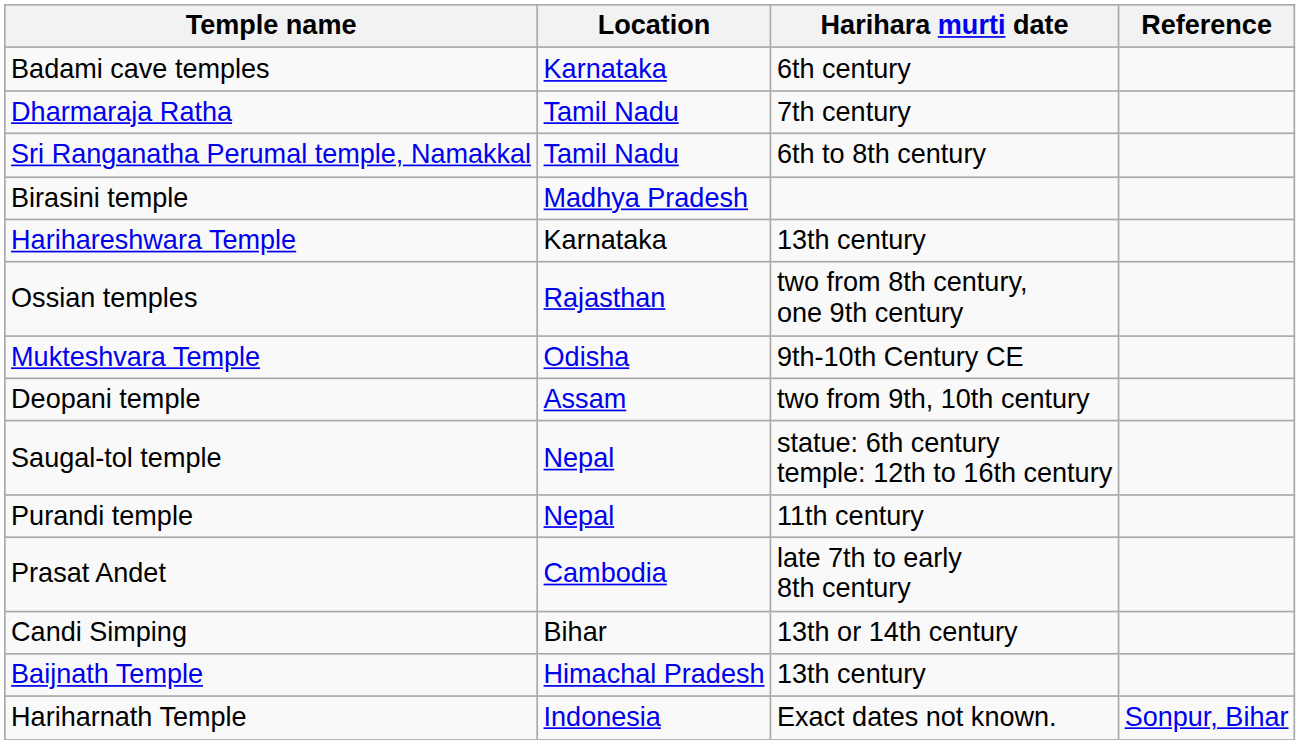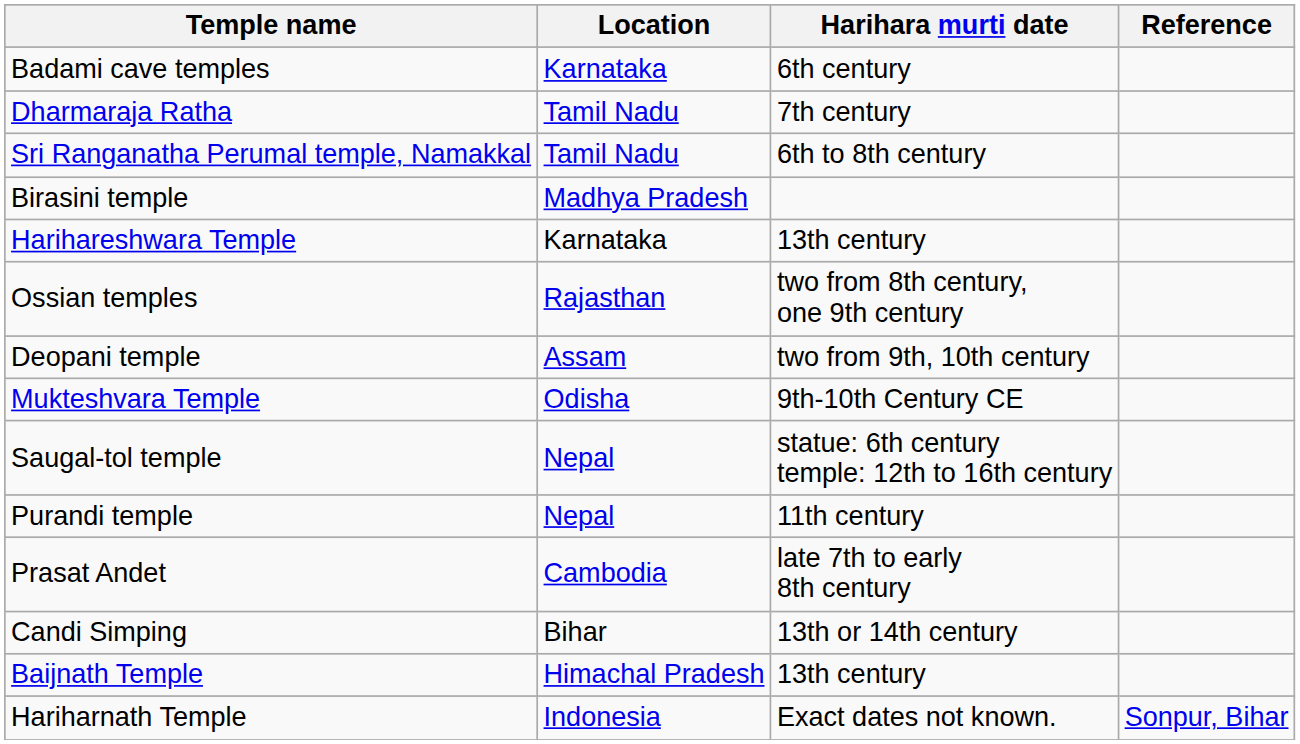rows swapped: Deopani temple <-> Mukteshvara Temple
